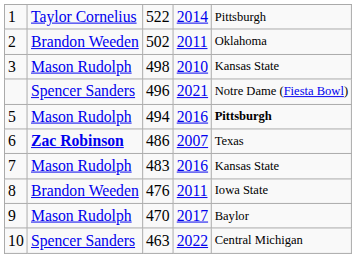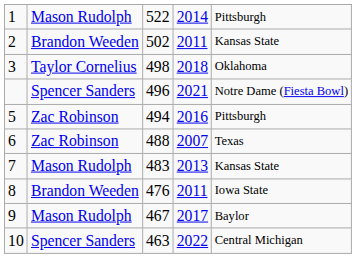1 | column 2: Taylor Cornelius -> Mason Rudolph
2 | column 5: Oklahoma -> Kansas State
3 | column 2: Mason Rudolph -> Taylor Cornelius
3 | column 4: 2010 -> 2018
3 | column 5: Kansas State -> Oklahoma
5 | column 2: Mason Rudolph -> Zac Robinson
5 | column 5: bold -> normal
6 | column 2: bold -> normal
6 | column 3: 486 -> 488
7 | column 4: 2016 -> 2013
9 | column 3: 470 -> 467
